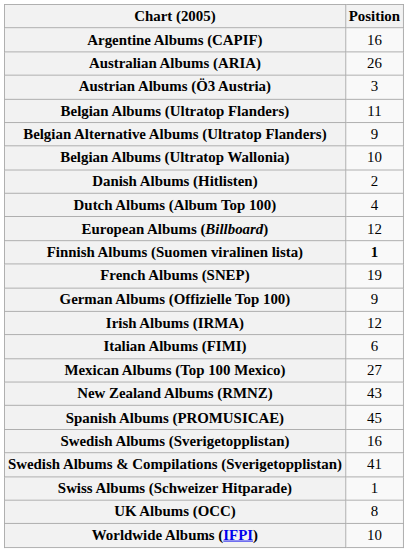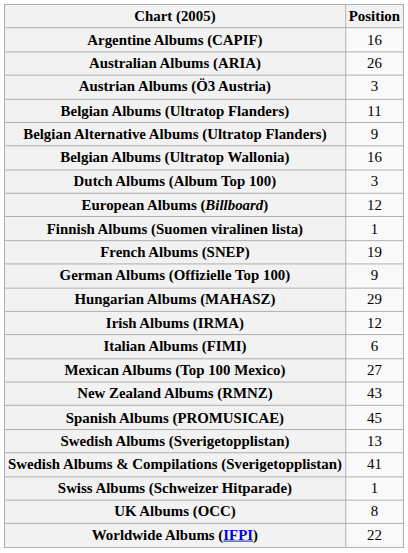Belgian Albums (Ultratop Wallonia) | Position: 10 -> 16
- row: Danish Albums (Hitlisten) | 2
Dutch Albums (Album Top 100) | Position: 4 -> 3
Finnish Albums (Suomen viralinen lista) | Position: bold -> normal
+ row: Hungarian Albums (MAHASZ) | 29
Swedish Albums (Sverigetopplistan) | Position: 16 -> 13
Worldwide Albums (IFPI) | Position: 10 -> 22
